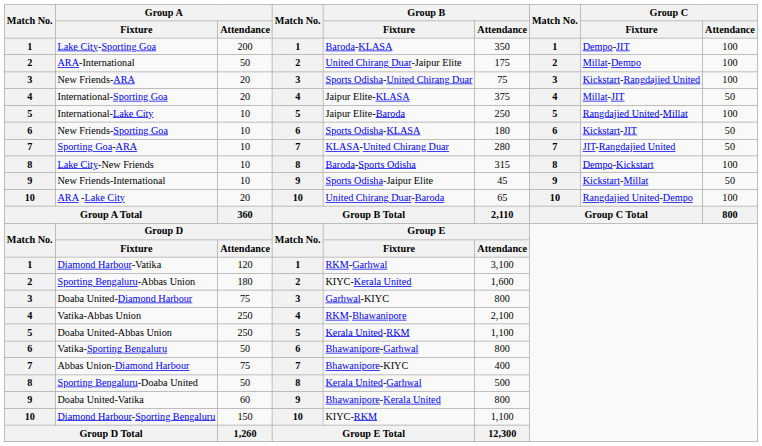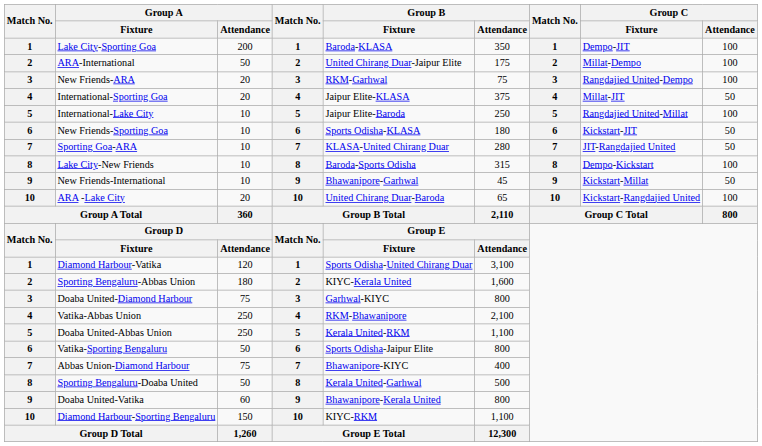New Friends-ARA | Group B / Fixture: Sports Odisha-United Chirang Duar -> RKM-Garhwal
New Friends-ARA | Group C / Fixture: Kickstart-Rangdajied United -> Rangdajied United-Dempo
New Friends-International | Group B / Fixture: Sports Odisha-Jaipur Elite -> Bhawanipore-Garhwal
ARA -Lake City | Group C / Fixture: Rangdajied United-Dempo -> Kickstart-Rangdajied United
Diamond Harbour-Vatika | Group B / Fixture: RKM-Garhwal -> Sports Odisha-United Chirang Duar
Vatika-Sporting Bengaluru | Group B / Fixture: Bhawanipore-Garhwal -> Sports Odisha-Jaipur Elite
